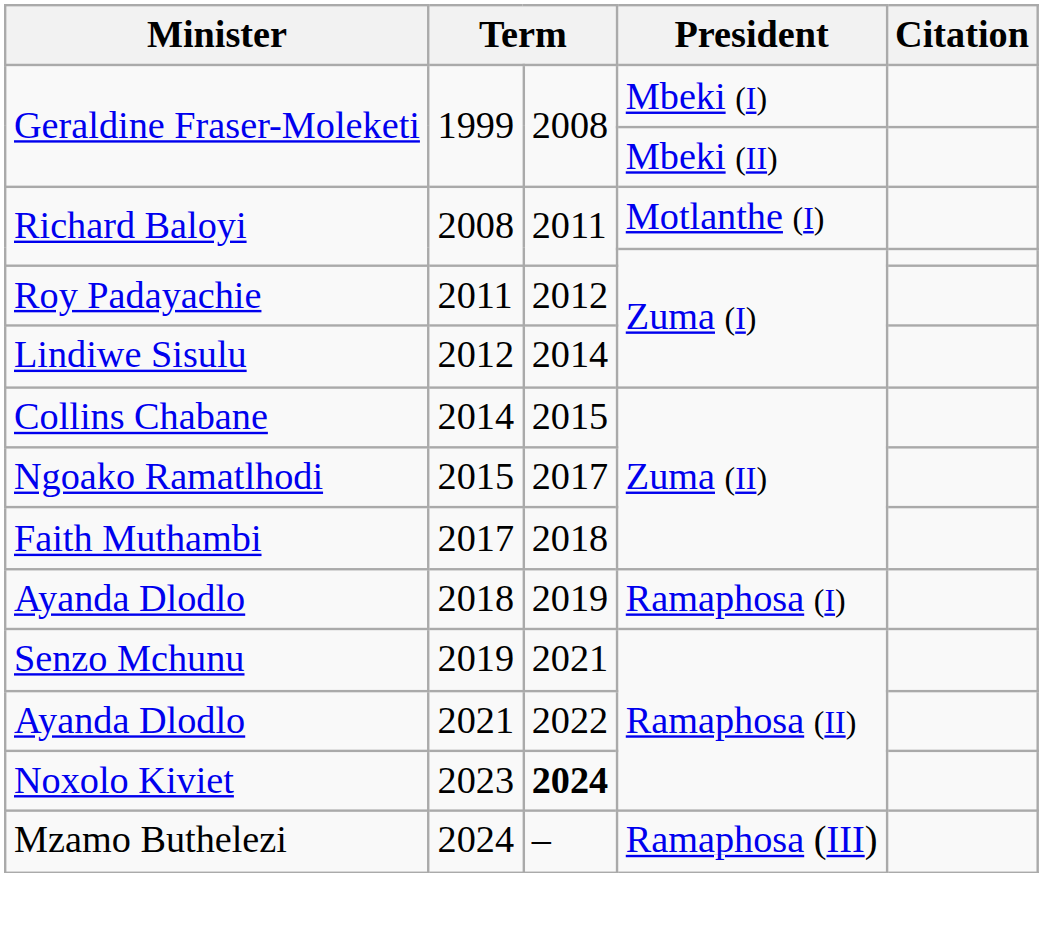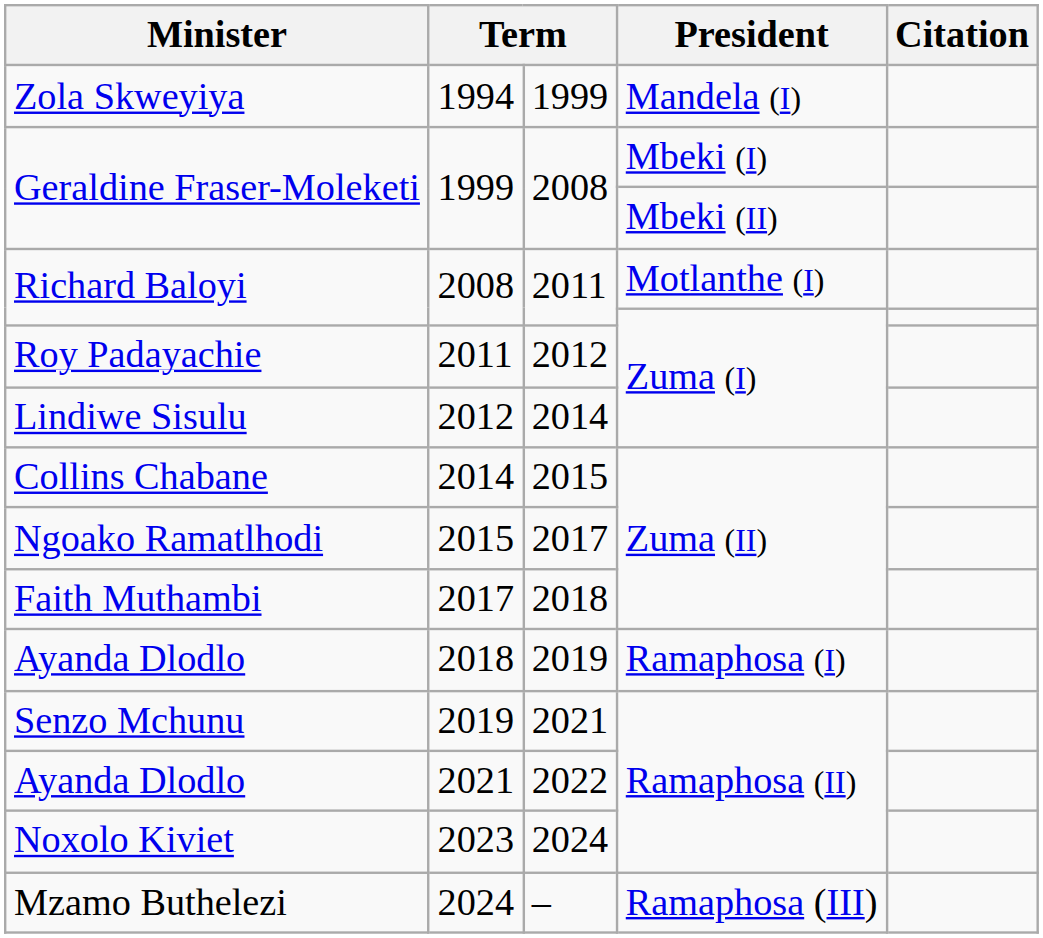+ row: Zola Skweyiya | 1994 | 1999 | Mandela (I)
2023 | column 3: bold -> normal
